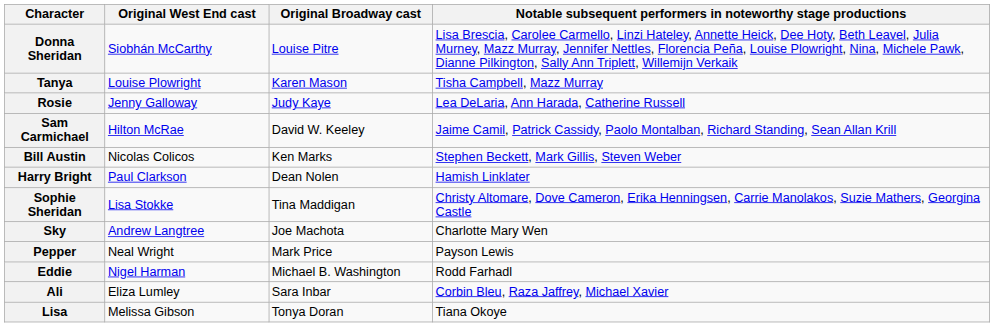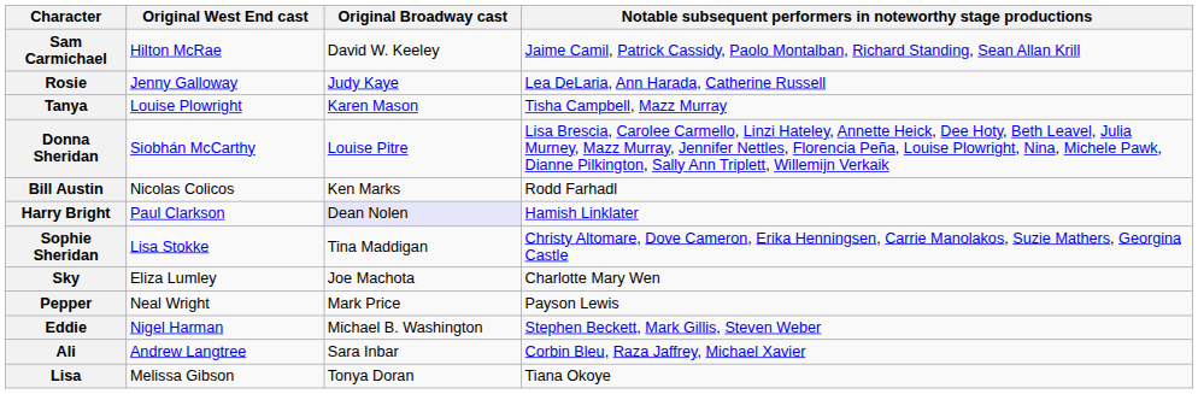rows swapped: Donna Sheridan <-> Sam Carmichael
rows swapped: Rosie <-> Tanya
Bill Austin | column 4: Stephen Beckett, Mark Gillis, Steven Weber -> Rodd Farhadl
Harry Bright | Original Broadway cast: no background -> lavender background
Sky | Original West End cast: Andrew Langtree -> Eliza Lumley
Eddie | column 4: Rodd Farhadl -> Stephen Beckett, Mark Gillis, Steven Weber
Ali | Original West End cast: Eliza Lumley -> Andrew Langtree
